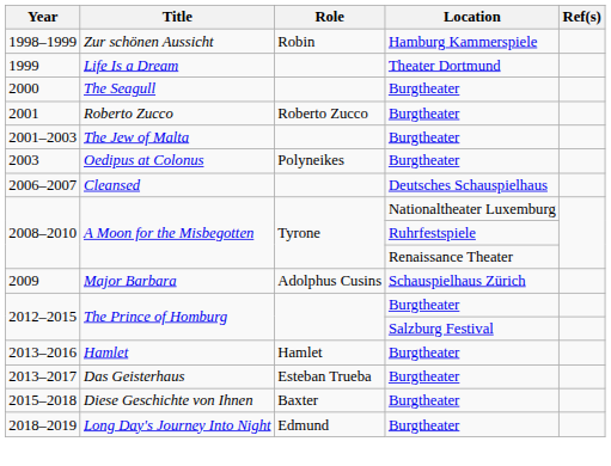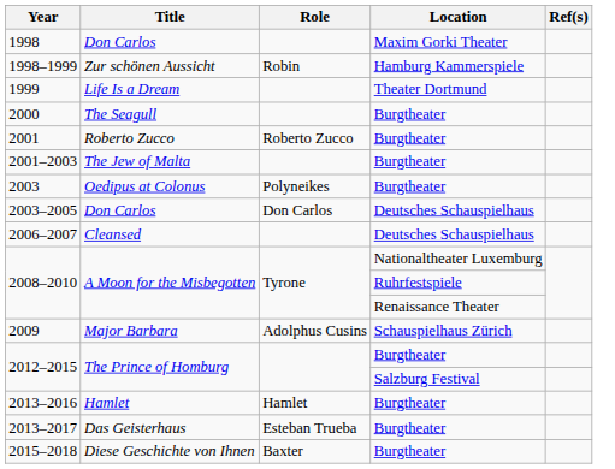+ row: 1998 | Don Carlos | Maxim Gorki Theater
+ row: 2003–2005 | Don Carlos | Don Carlos | Deutsches Schauspielhaus
- row: 2018–2019 | Long Day's Journey Into Night | Edmund | Burgtheater
